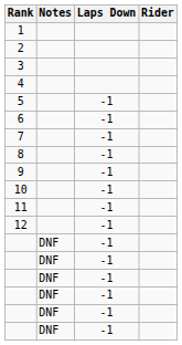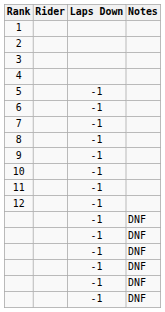columns swapped: Rider <-> Notes
